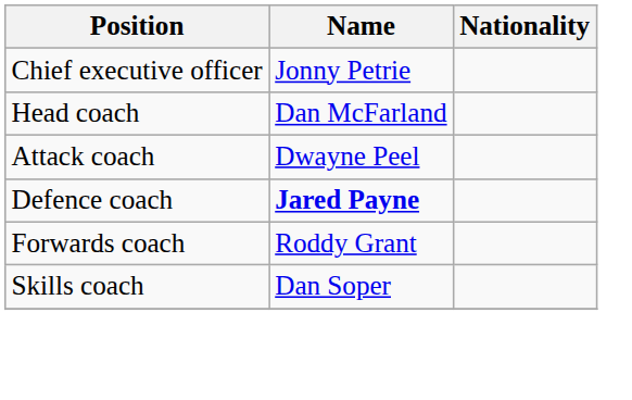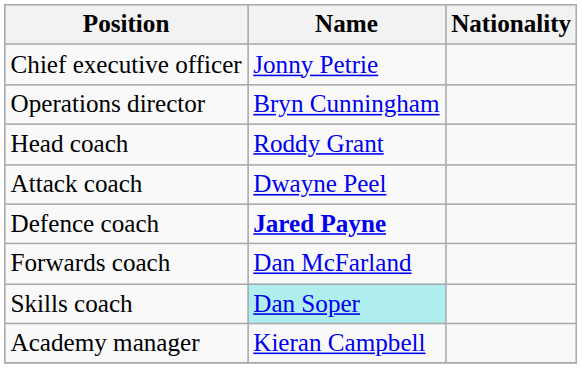+ row: Operations director | Bryn Cunningham
Head coach | Name: Dan McFarland -> Roddy Grant
Forwards coach | Name: Roddy Grant -> Dan McFarland
Skills coach | Name: no background -> paleturquoise background
+ row: Academy manager | Kieran Campbell
